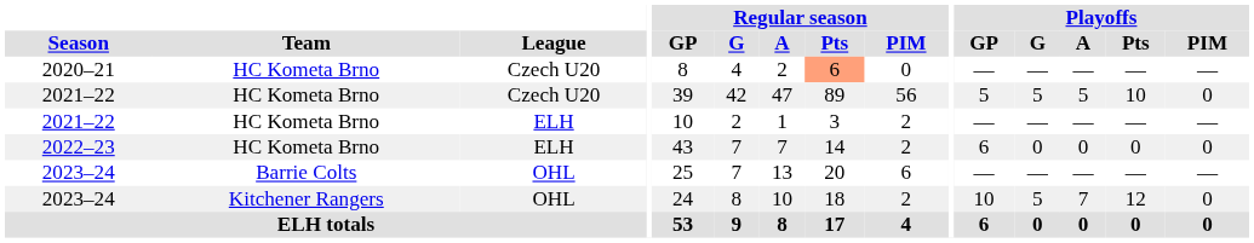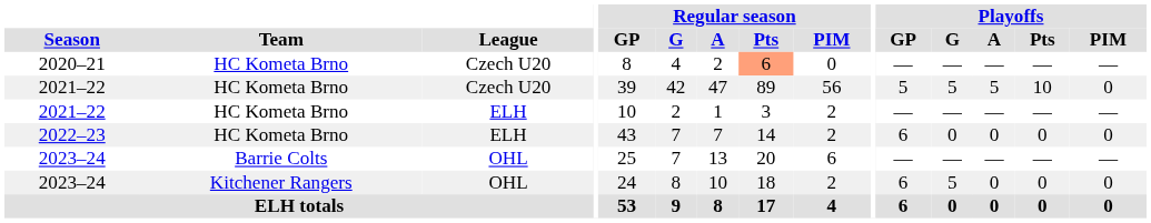2023–24 / Kitchener Rangers | Playoffs / GP: 10 -> 6
2023–24 / Kitchener Rangers | Playoffs / A: 7 -> 0
2023–24 / Kitchener Rangers | Playoffs / Pts: 12 -> 0
